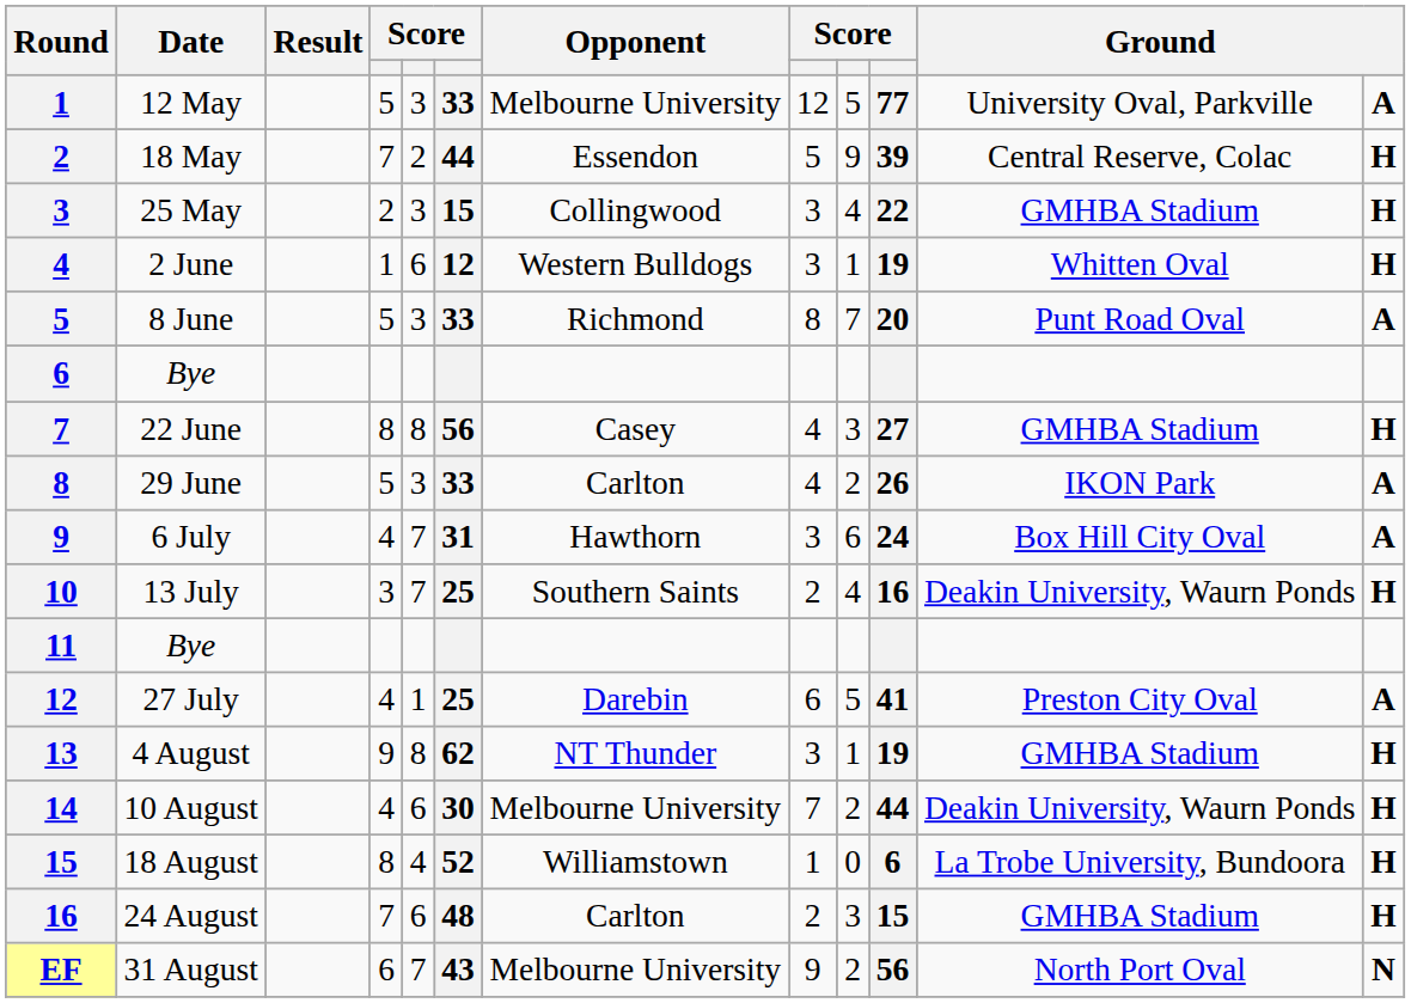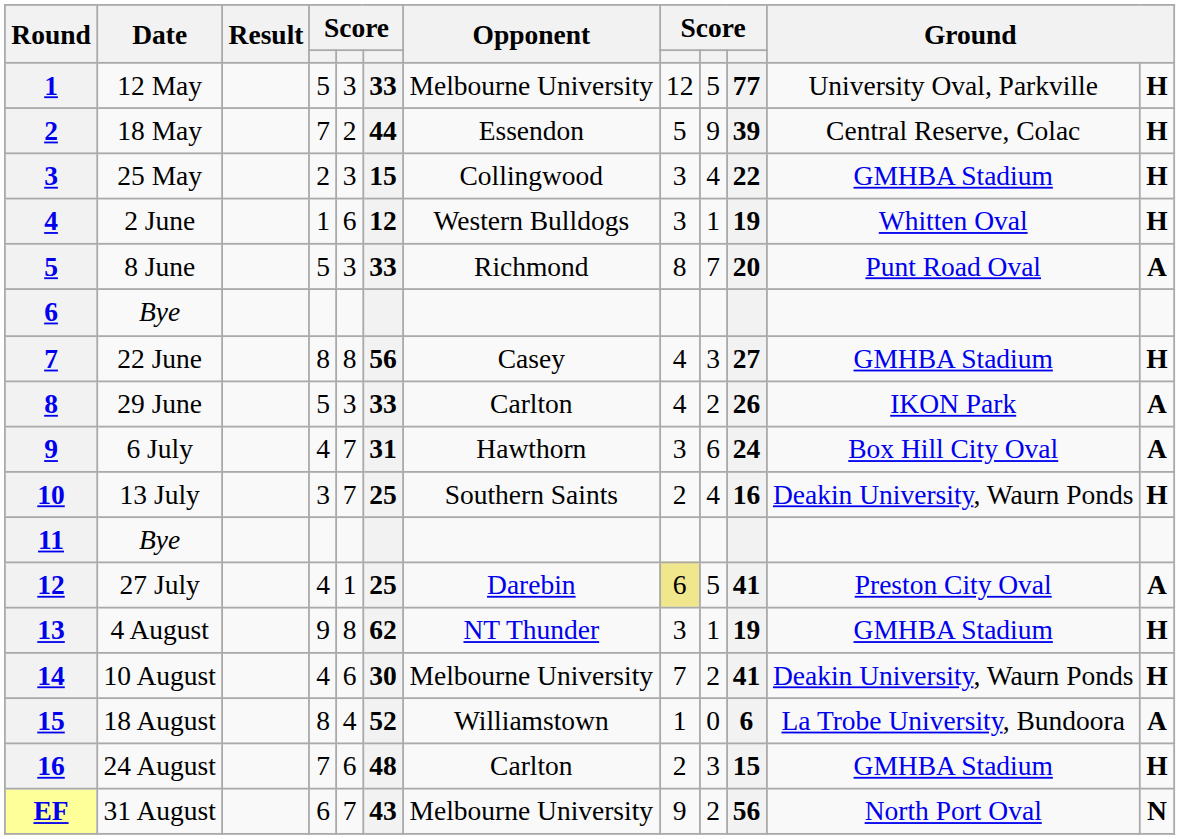12 May | column 12: A -> H
27 July | column 8: no background -> khaki background
10 August | column 10: 44 -> 41
18 August | column 12: H -> A
